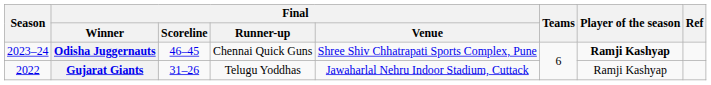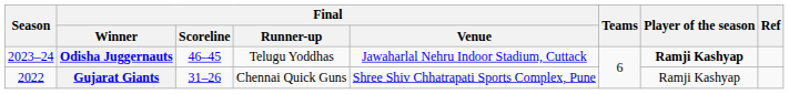Odisha Juggernauts | Final / Runner-up: Chennai Quick Guns -> Telugu Yoddhas
Odisha Juggernauts | Final / Venue: Shree Shiv Chhatrapati Sports Complex, Pune -> Jawaharlal Nehru Indoor Stadium, Cuttack
Gujarat Giants | Final / Runner-up: Telugu Yoddhas -> Chennai Quick Guns
Gujarat Giants | Final / Venue: Jawaharlal Nehru Indoor Stadium, Cuttack -> Shree Shiv Chhatrapati Sports Complex, Pune
